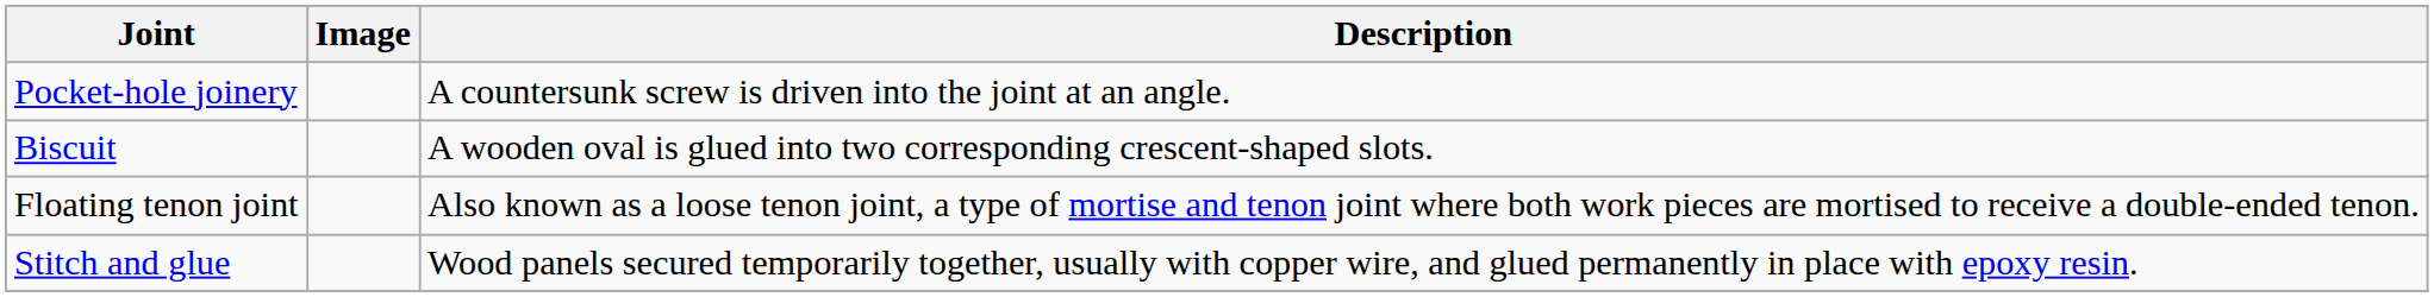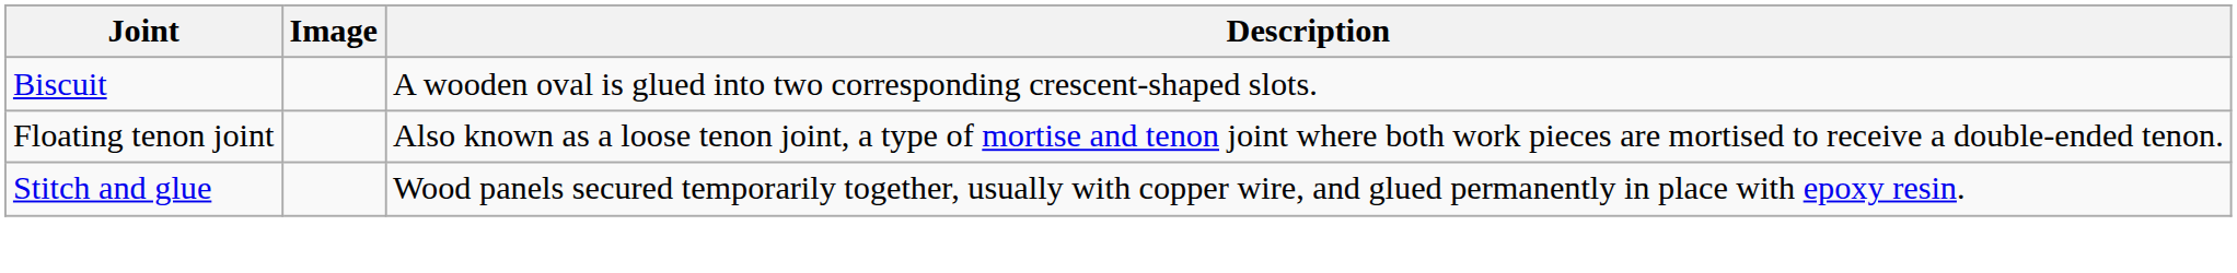- row: Pocket-hole joinery | A countersunk screw is driven into the joint at an angle.
